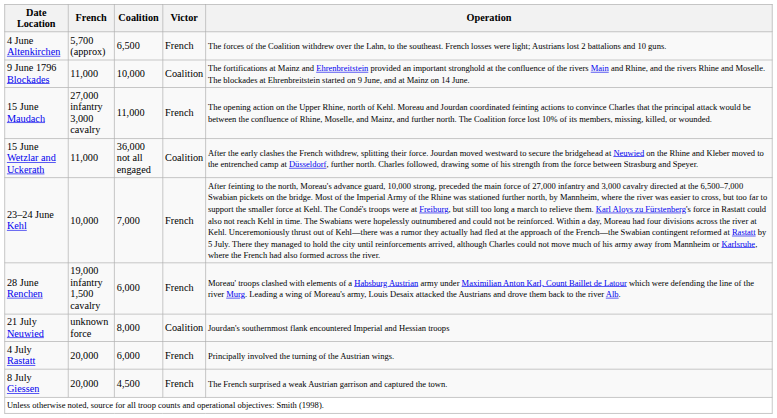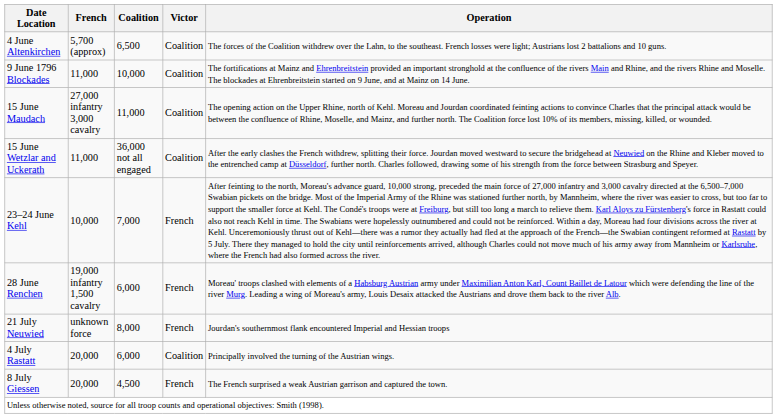4 June Altenkirchen | Victor: French -> Coalition
15 June Maudach | Victor: French -> Coalition
21 July Neuwied | Victor: Coalition -> French
4 July Rastatt | Victor: French -> Coalition
